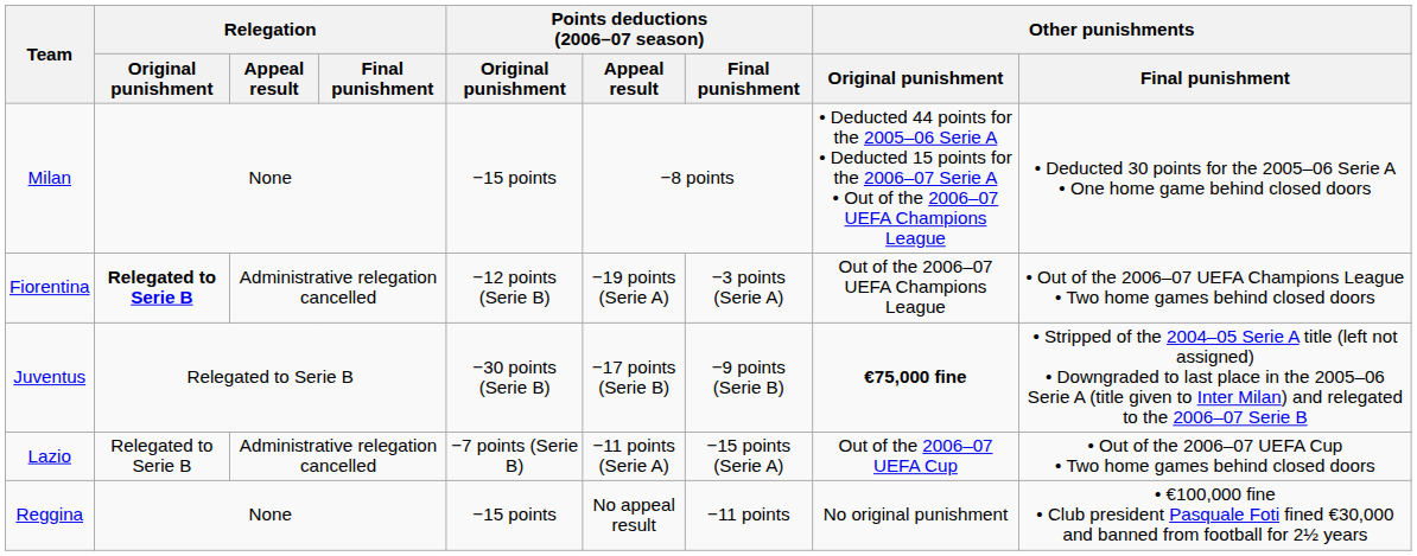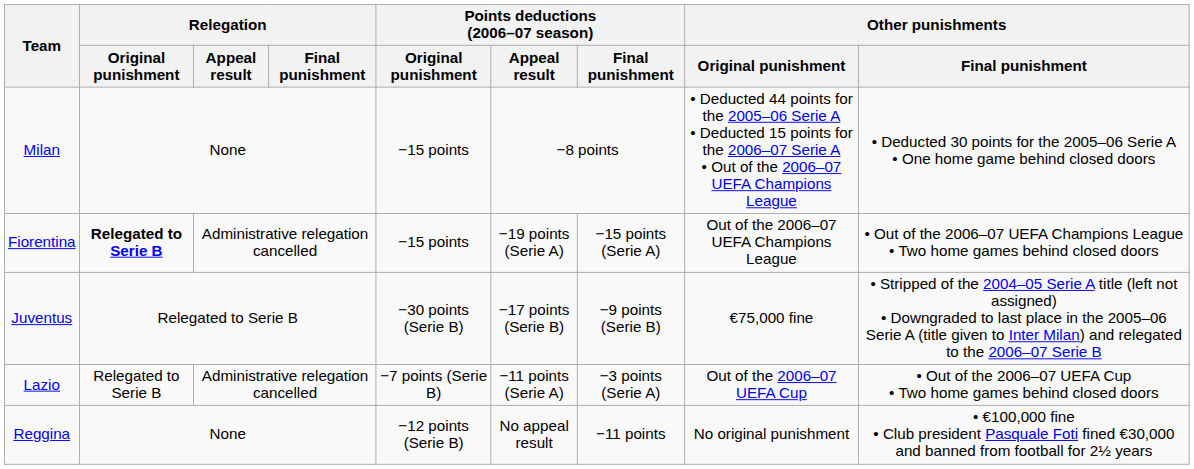Fiorentina | Points deductions (2006–07 season) / Original punishment: −12 points (Serie B) -> −15 points
Fiorentina | Points deductions (2006–07 season) / Final punishment: −3 points (Serie A) -> −15 points (Serie A)
Juventus | Other punishments / Original punishment: bold -> normal
Lazio | Points deductions (2006–07 season) / Final punishment: −15 points (Serie A) -> −3 points (Serie A)
Reggina | Points deductions (2006–07 season) / Original punishment: −15 points -> −12 points (Serie B)
